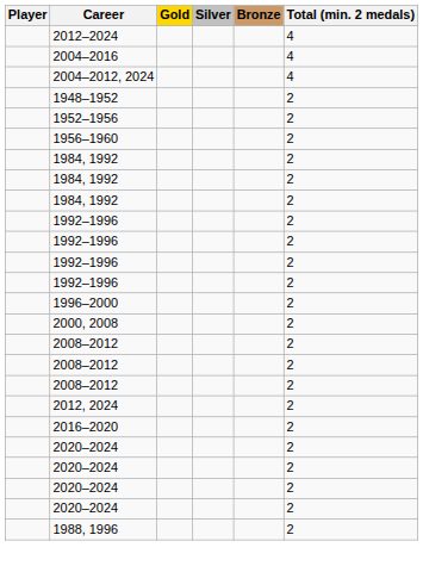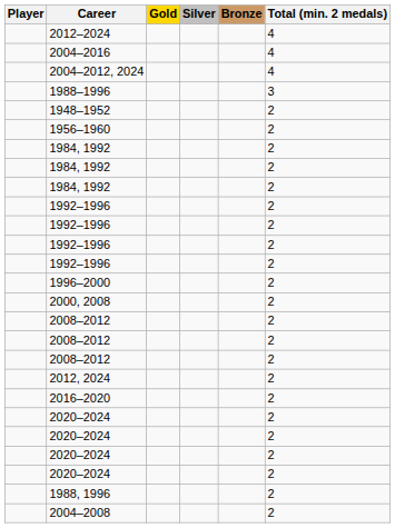+ row: 1988–1996 | 3
- row: 1952–1956 | 2
+ row: 2004–2008 | 2
